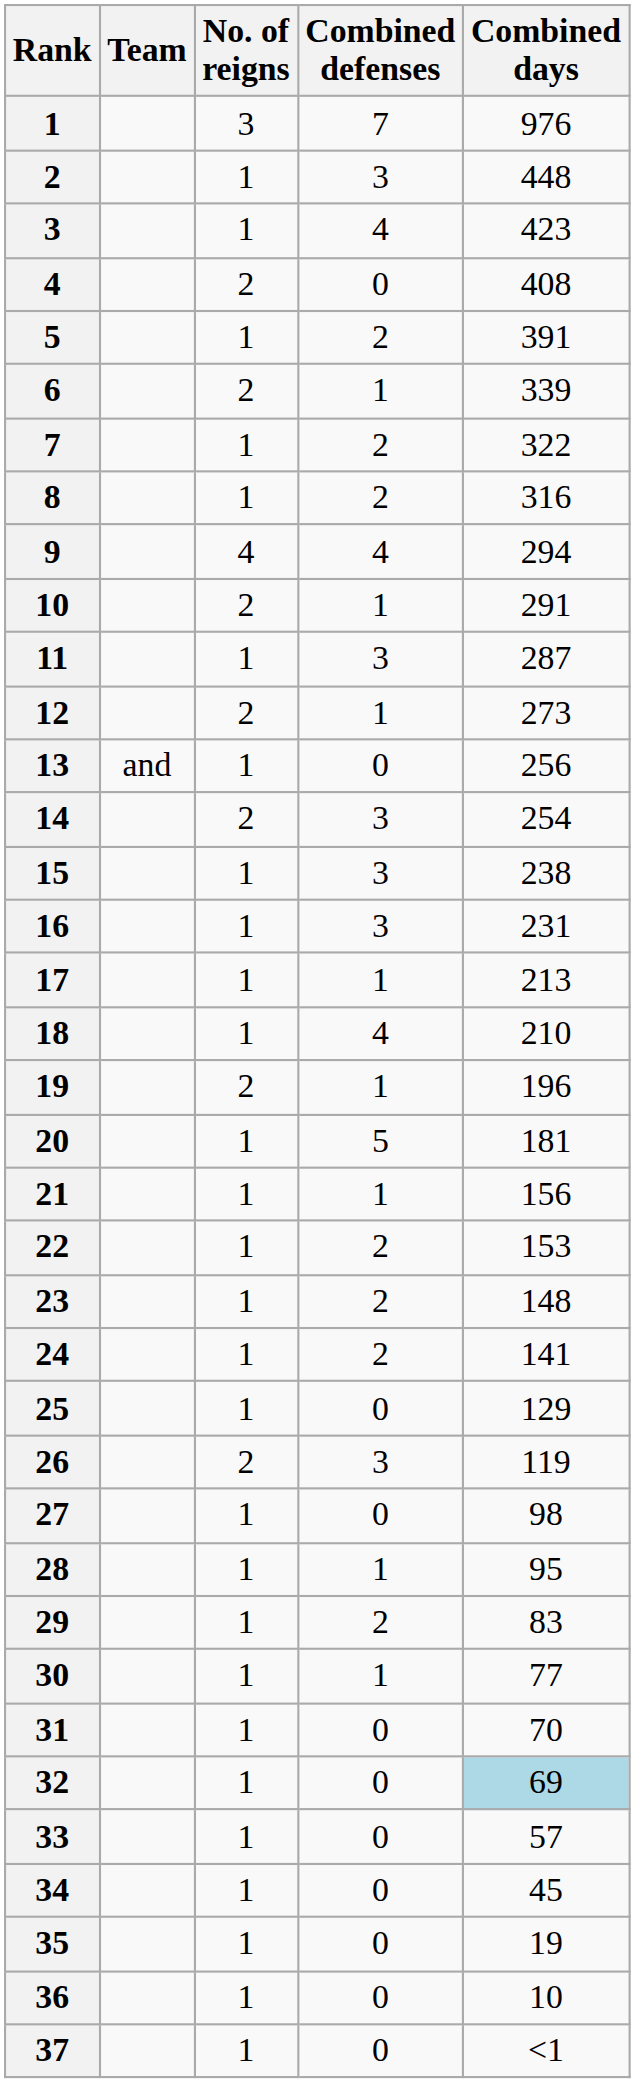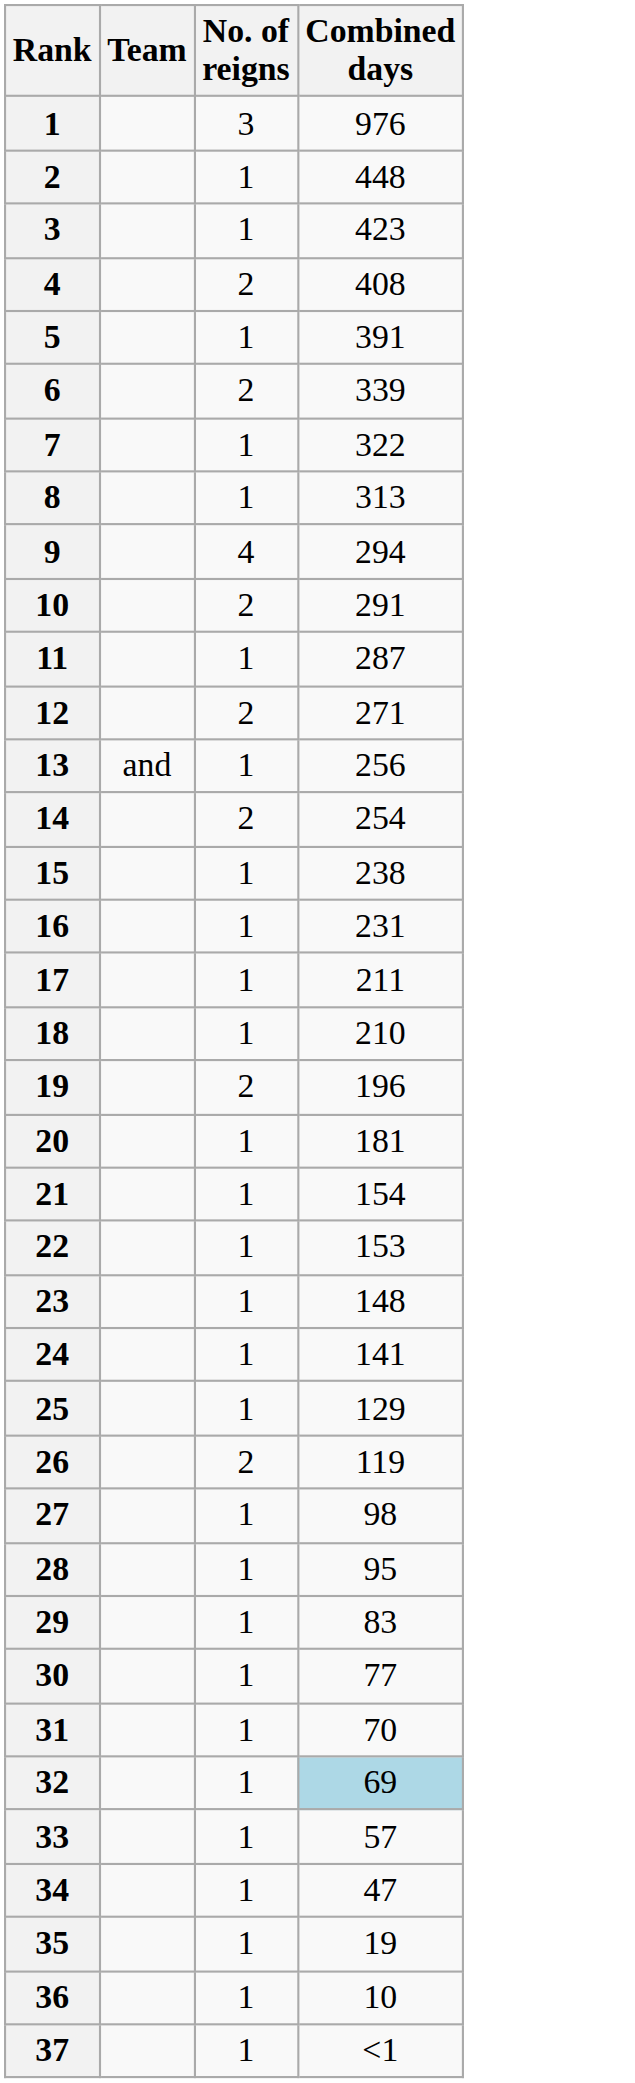- column: Combined defenses | 7 | 3 | 4 | 0 | 2 | 1 | 2 | 2 | 4 | 1 | 3 | 1 | 0 | 3 | 3 | 3 | 1 | 4 | 1 | 5 | 1 | 2 | 2 | 2 | 0 | 3 | 0 | 1 | 2 | 1 | 0 | 0 | 0 | 0 | 0 | 0 | 0
8 | Combined days: 316 -> 313
12 | Combined days: 273 -> 271
17 | Combined days: 213 -> 211
21 | Combined days: 156 -> 154
34 | Combined days: 45 -> 47
